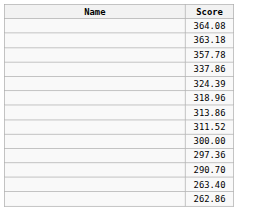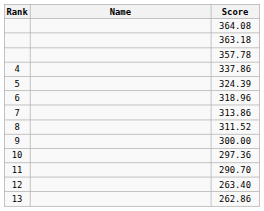+ column: Rank | 4 | 5 | 6 | 7 | 8 | 9 | 10 | 11 | 12 | 13
